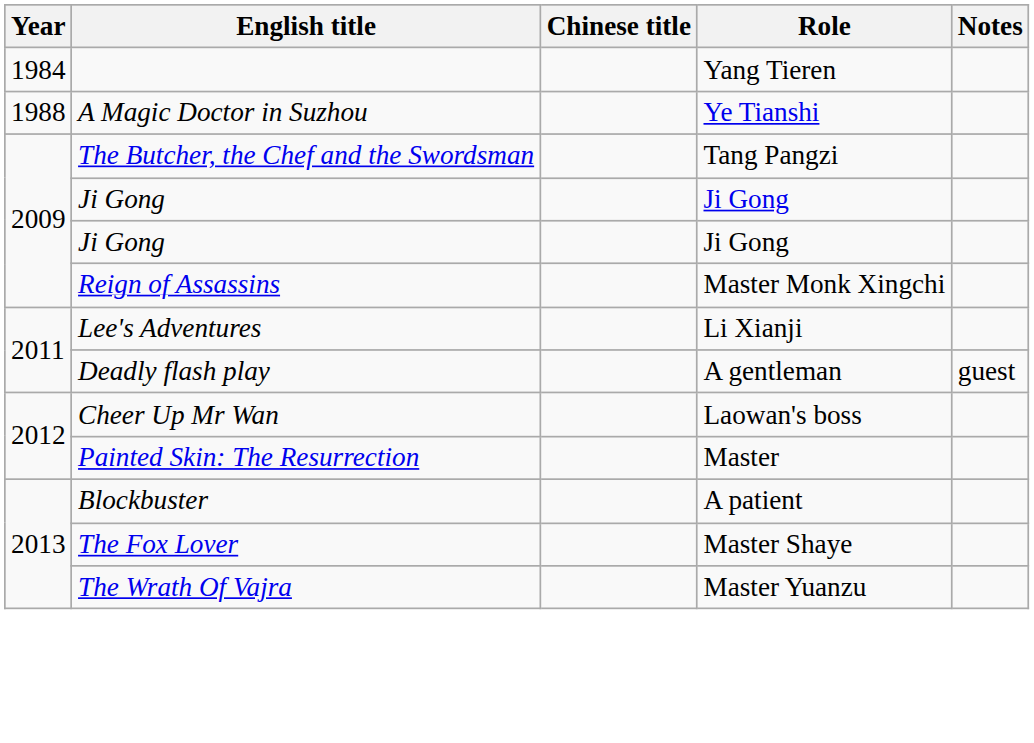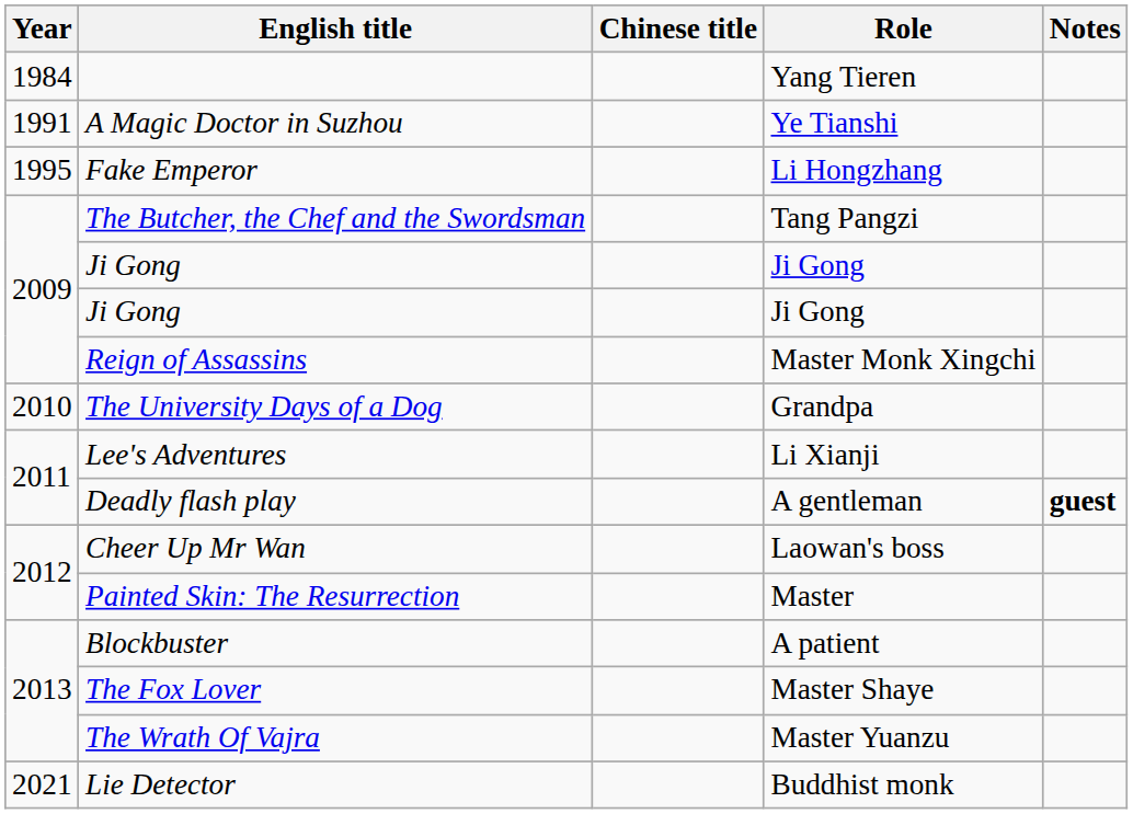A Magic Doctor in Suzhou | Year: 1988 -> 1991
+ row: 1995 | Fake Emperor | Li Hongzhang
+ row: 2010 | The University Days of a Dog | Grandpa
Deadly flash play | Notes: normal -> bold
+ row: 2021 | Lie Detector | Buddhist monk
